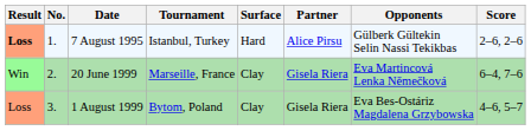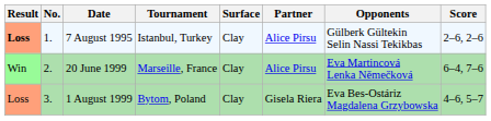7 August 1995 | Surface: Hard -> Clay
20 June 1999 | Partner: Gisela Riera -> Alice Pirsu
